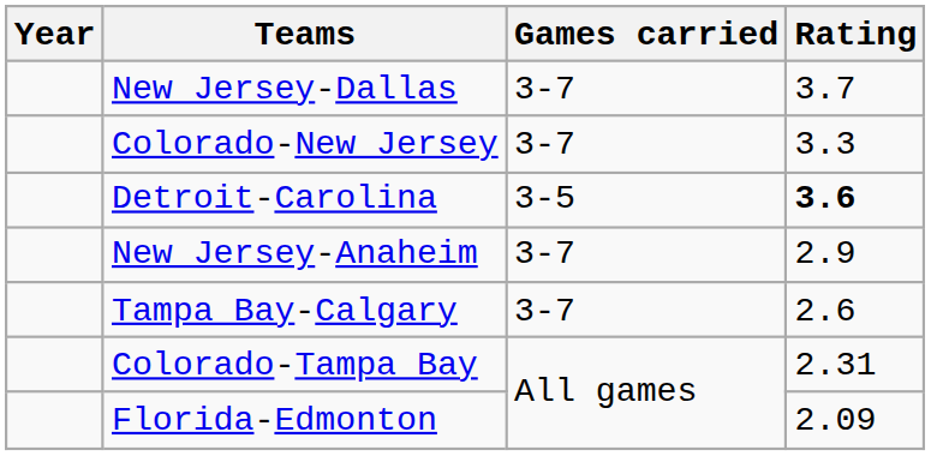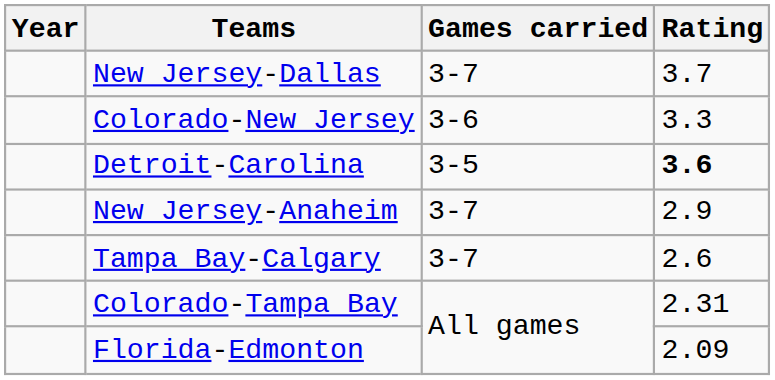Colorado-New Jersey | Games carried: 3-7 -> 3-6
